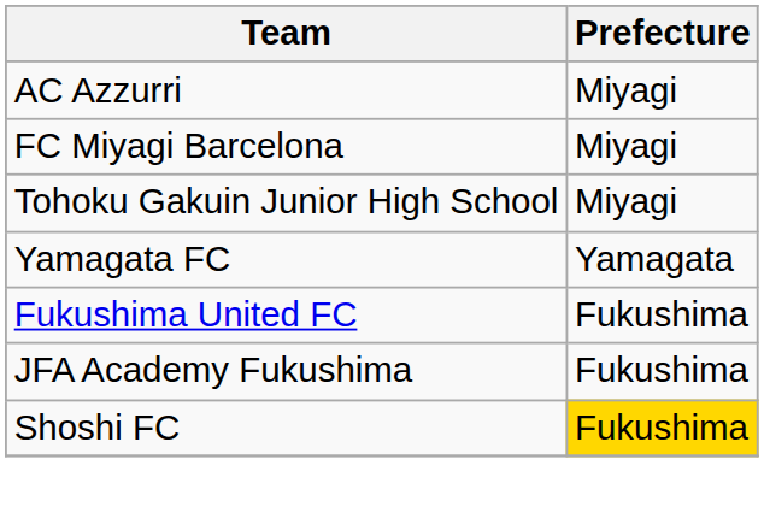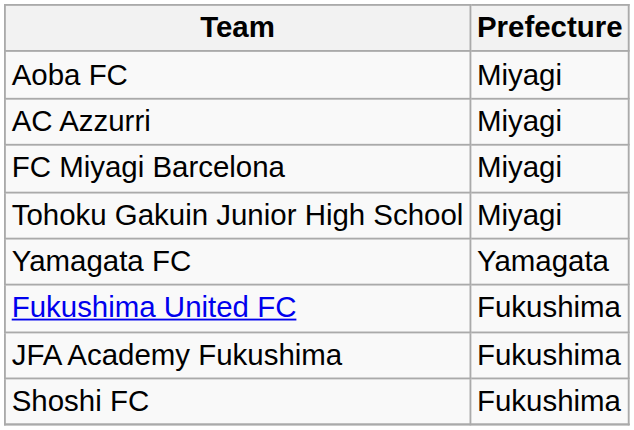+ row: Aoba FC | Miyagi
Shoshi FC | Prefecture: gold background -> no background
